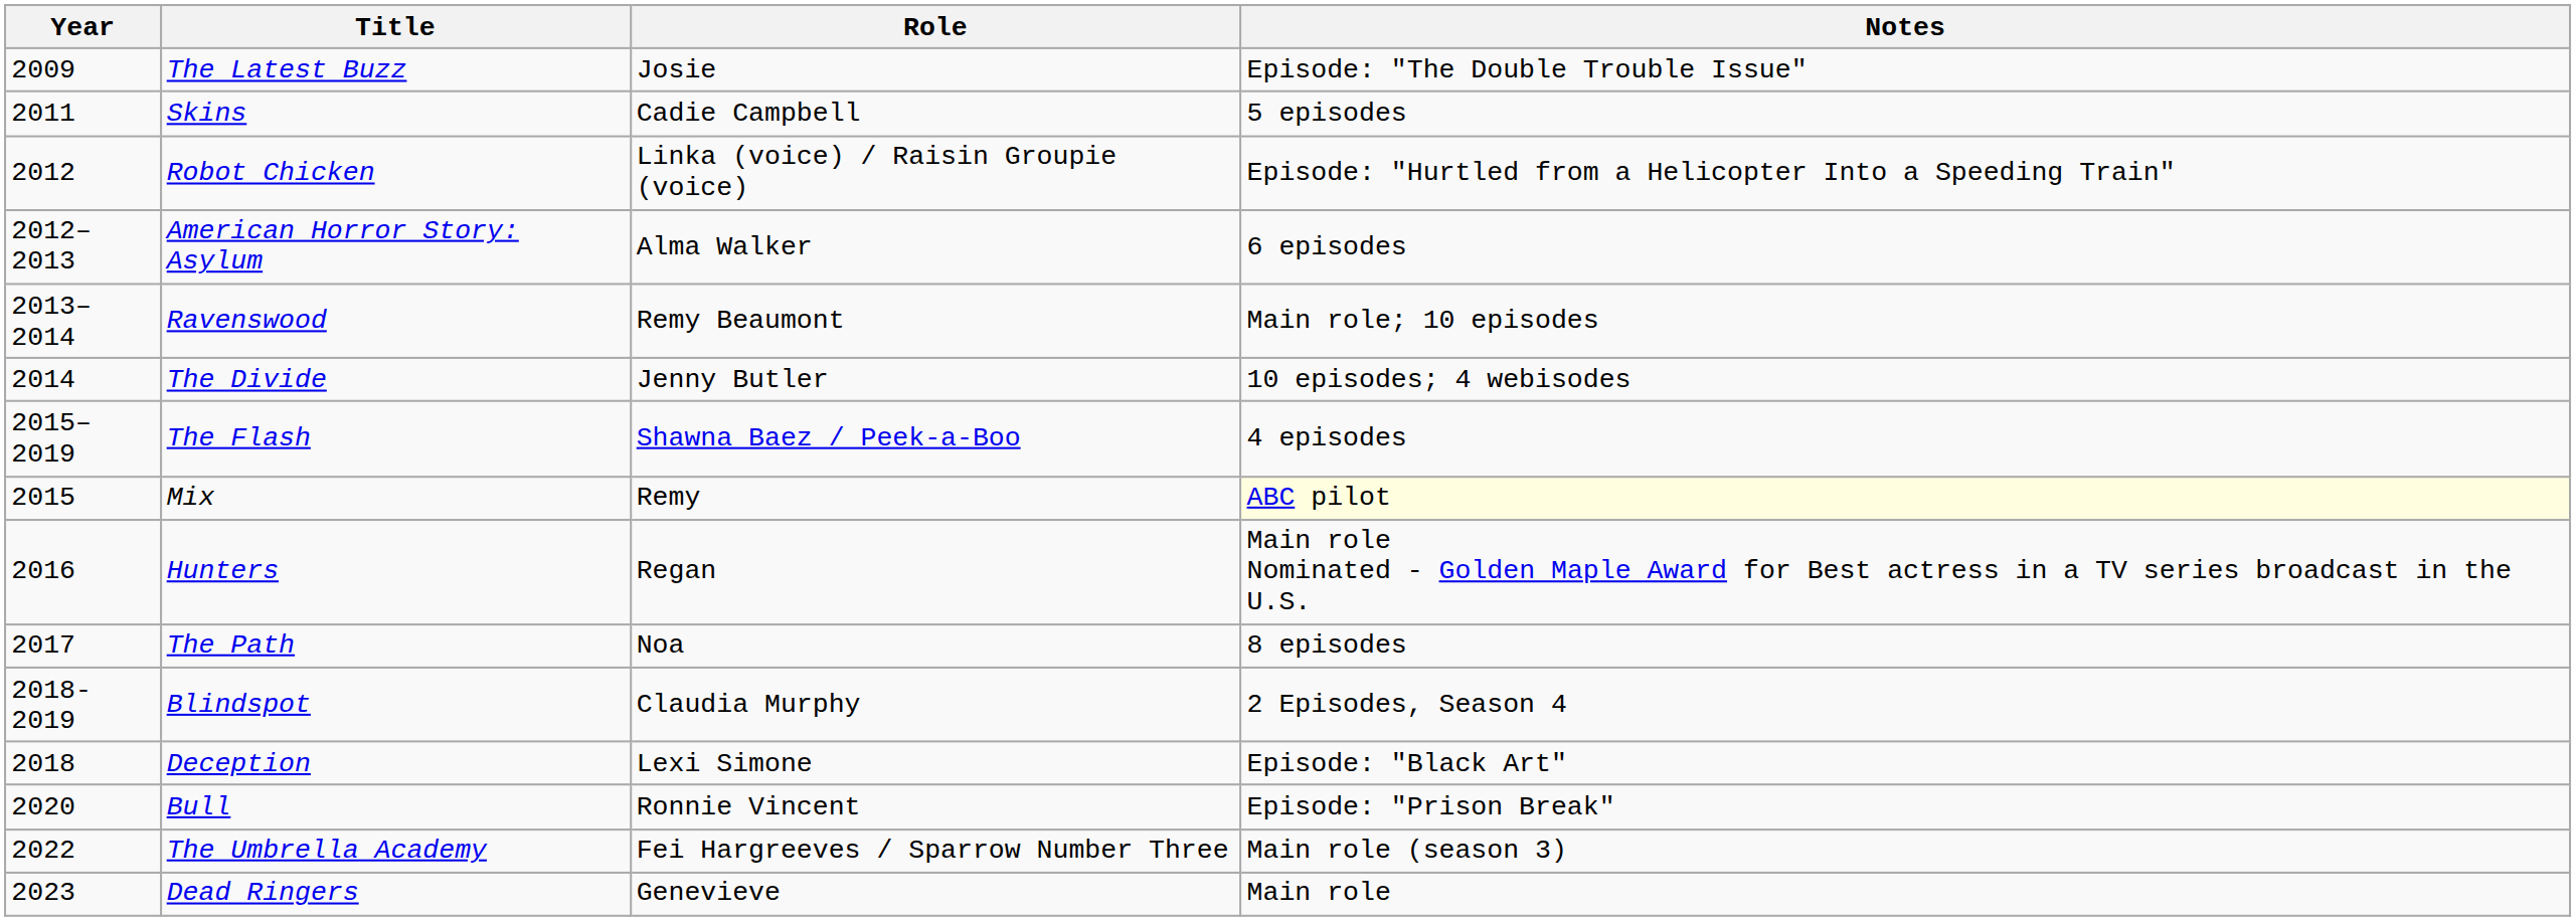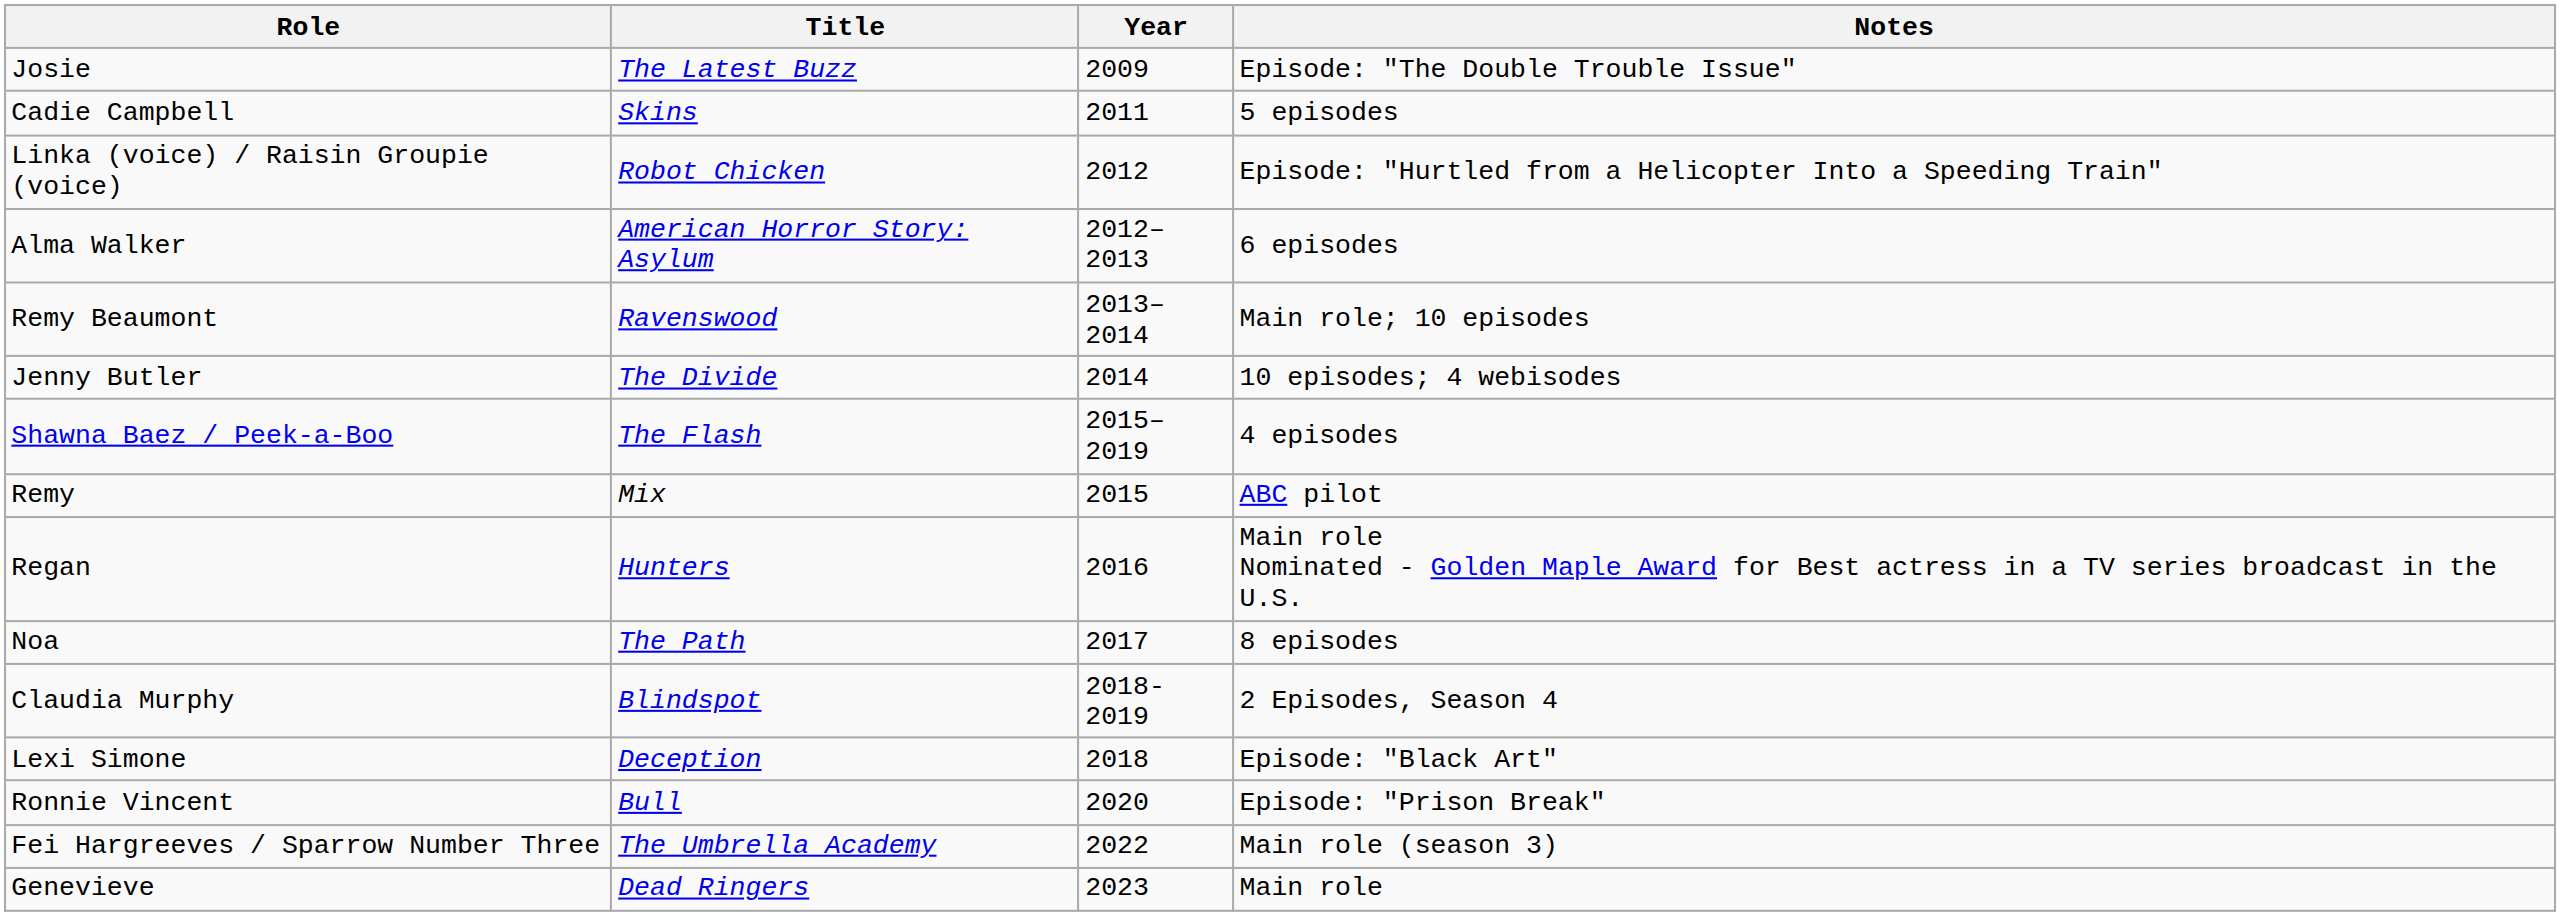columns swapped: Year <-> Role
Mix | Notes: lightyellow background -> no background
